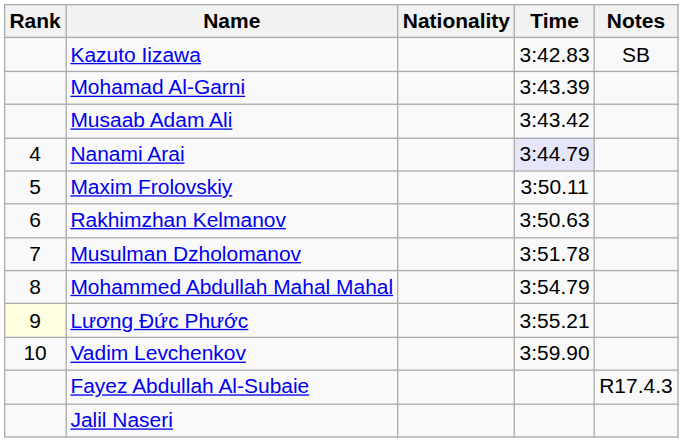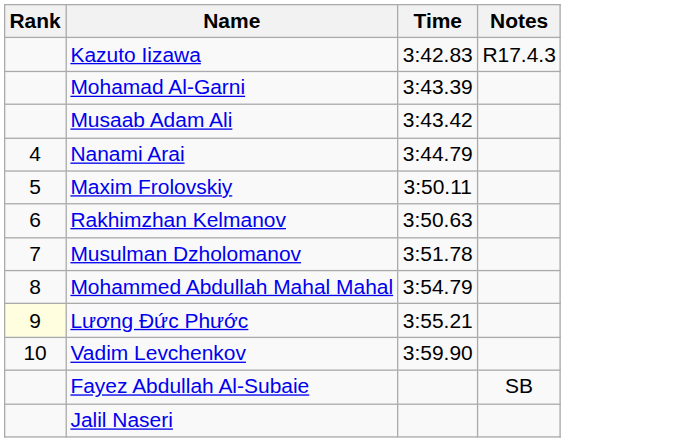- column: Nationality
Kazuto Iizawa | Notes: SB -> R17.4.3
Nanami Arai | Time: lavender background -> no background
Fayez Abdullah Al-Subaie | Notes: R17.4.3 -> SB
